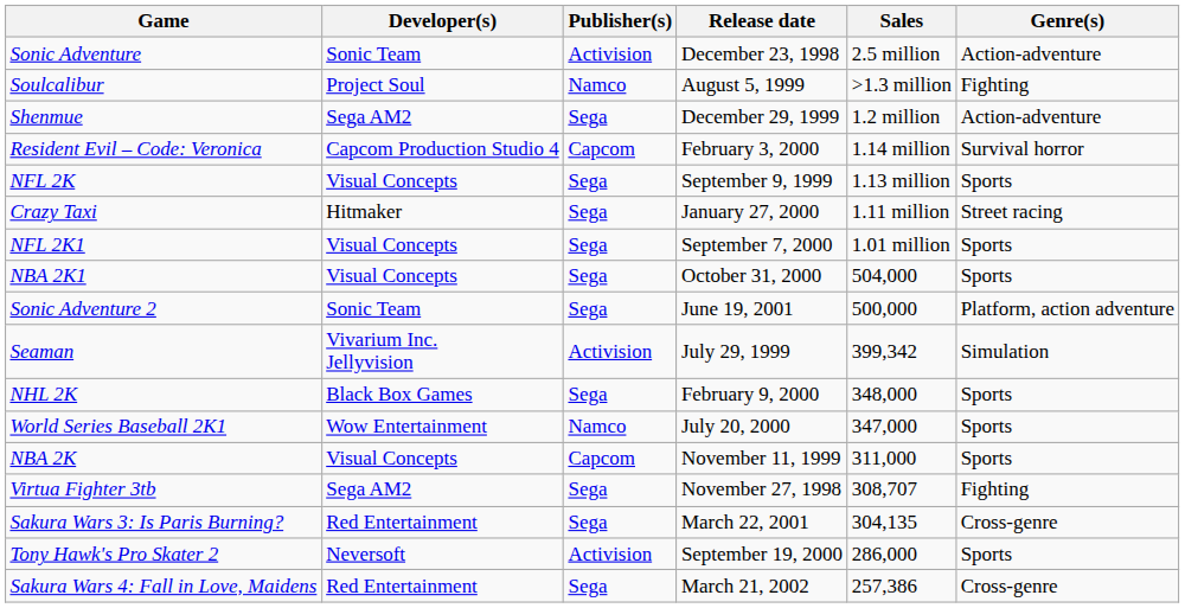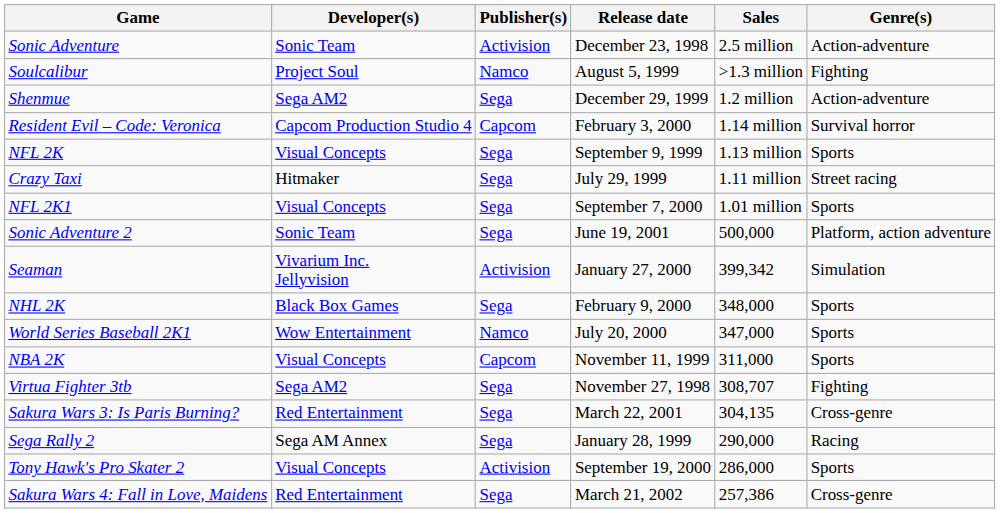Crazy Taxi | Release date: January 27, 2000 -> July 29, 1999
- row: NBA 2K1 | Visual Concepts | Sega | October 31, 2000 | 504,000 | Sports
Seaman | Release date: July 29, 1999 -> January 27, 2000
+ row: Sega Rally 2 | Sega AM Annex | Sega | January 28, 1999 | 290,000 | Racing
Tony Hawk's Pro Skater 2 | Developer(s): Neversoft -> Visual Concepts
